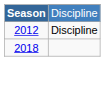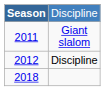+ row: 2011 | Giant slalom
